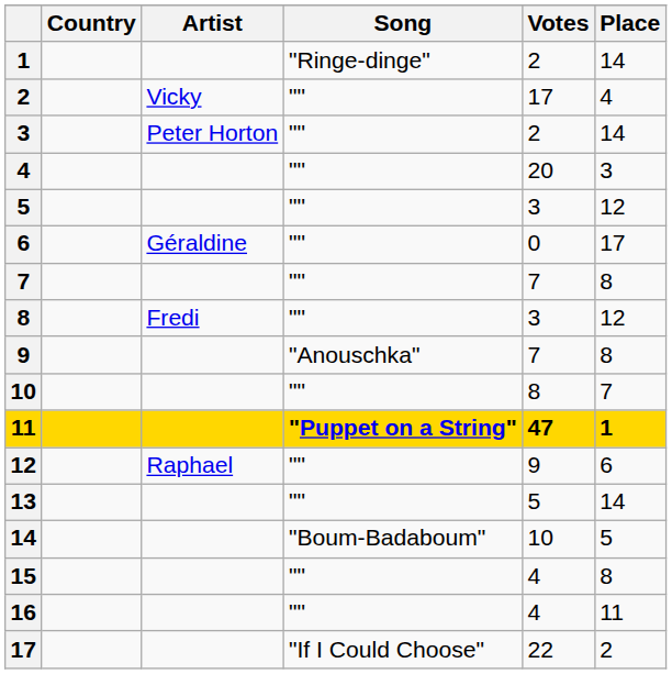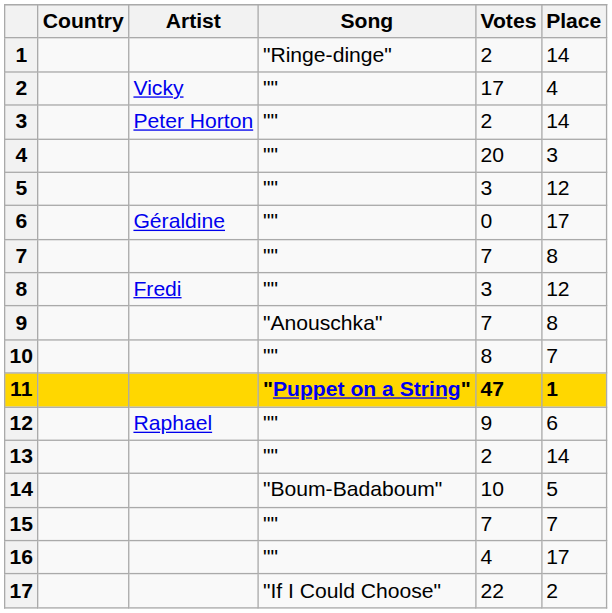13 | Votes: 5 -> 2
15 | Votes: 4 -> 7
15 | Place: 8 -> 7
16 | Place: 11 -> 17
